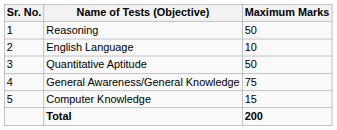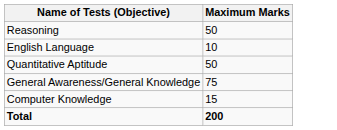- column: Sr. No. | 1 | 2 | 3 | 4 | 5
